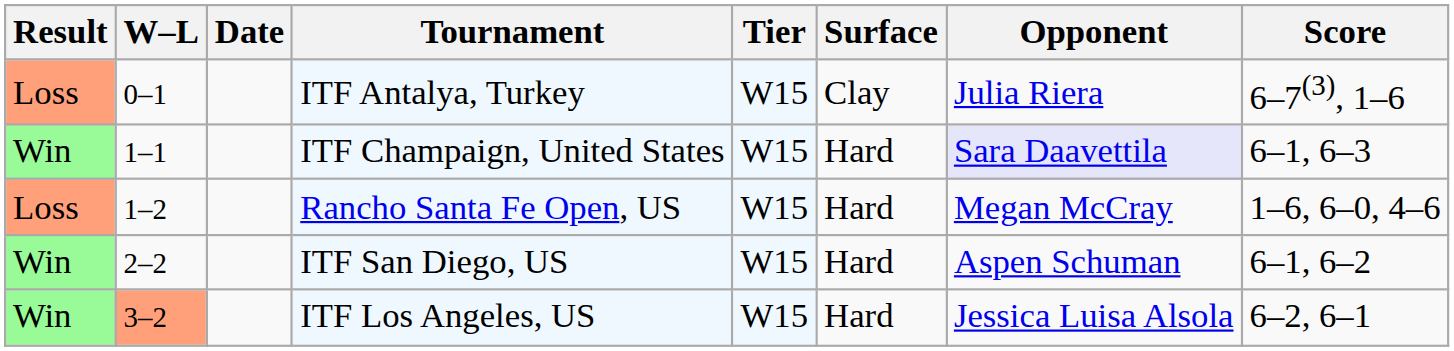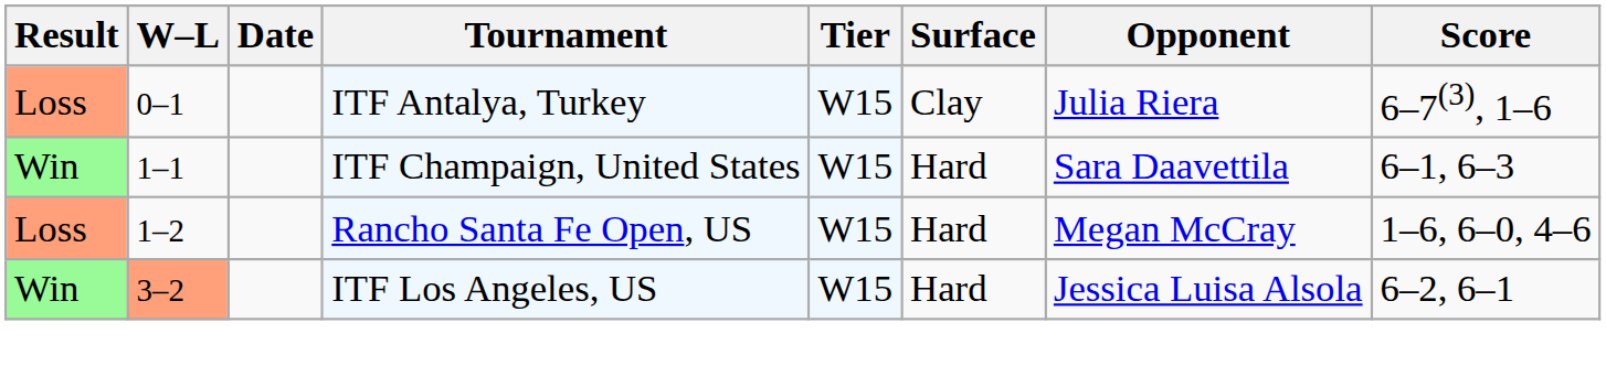ITF Champaign, United States | Opponent: lavender background -> no background
- row: Win | 2–2 | ITF San Diego, US | W15 | Hard | Aspen Schuman | 6–1, 6–2
